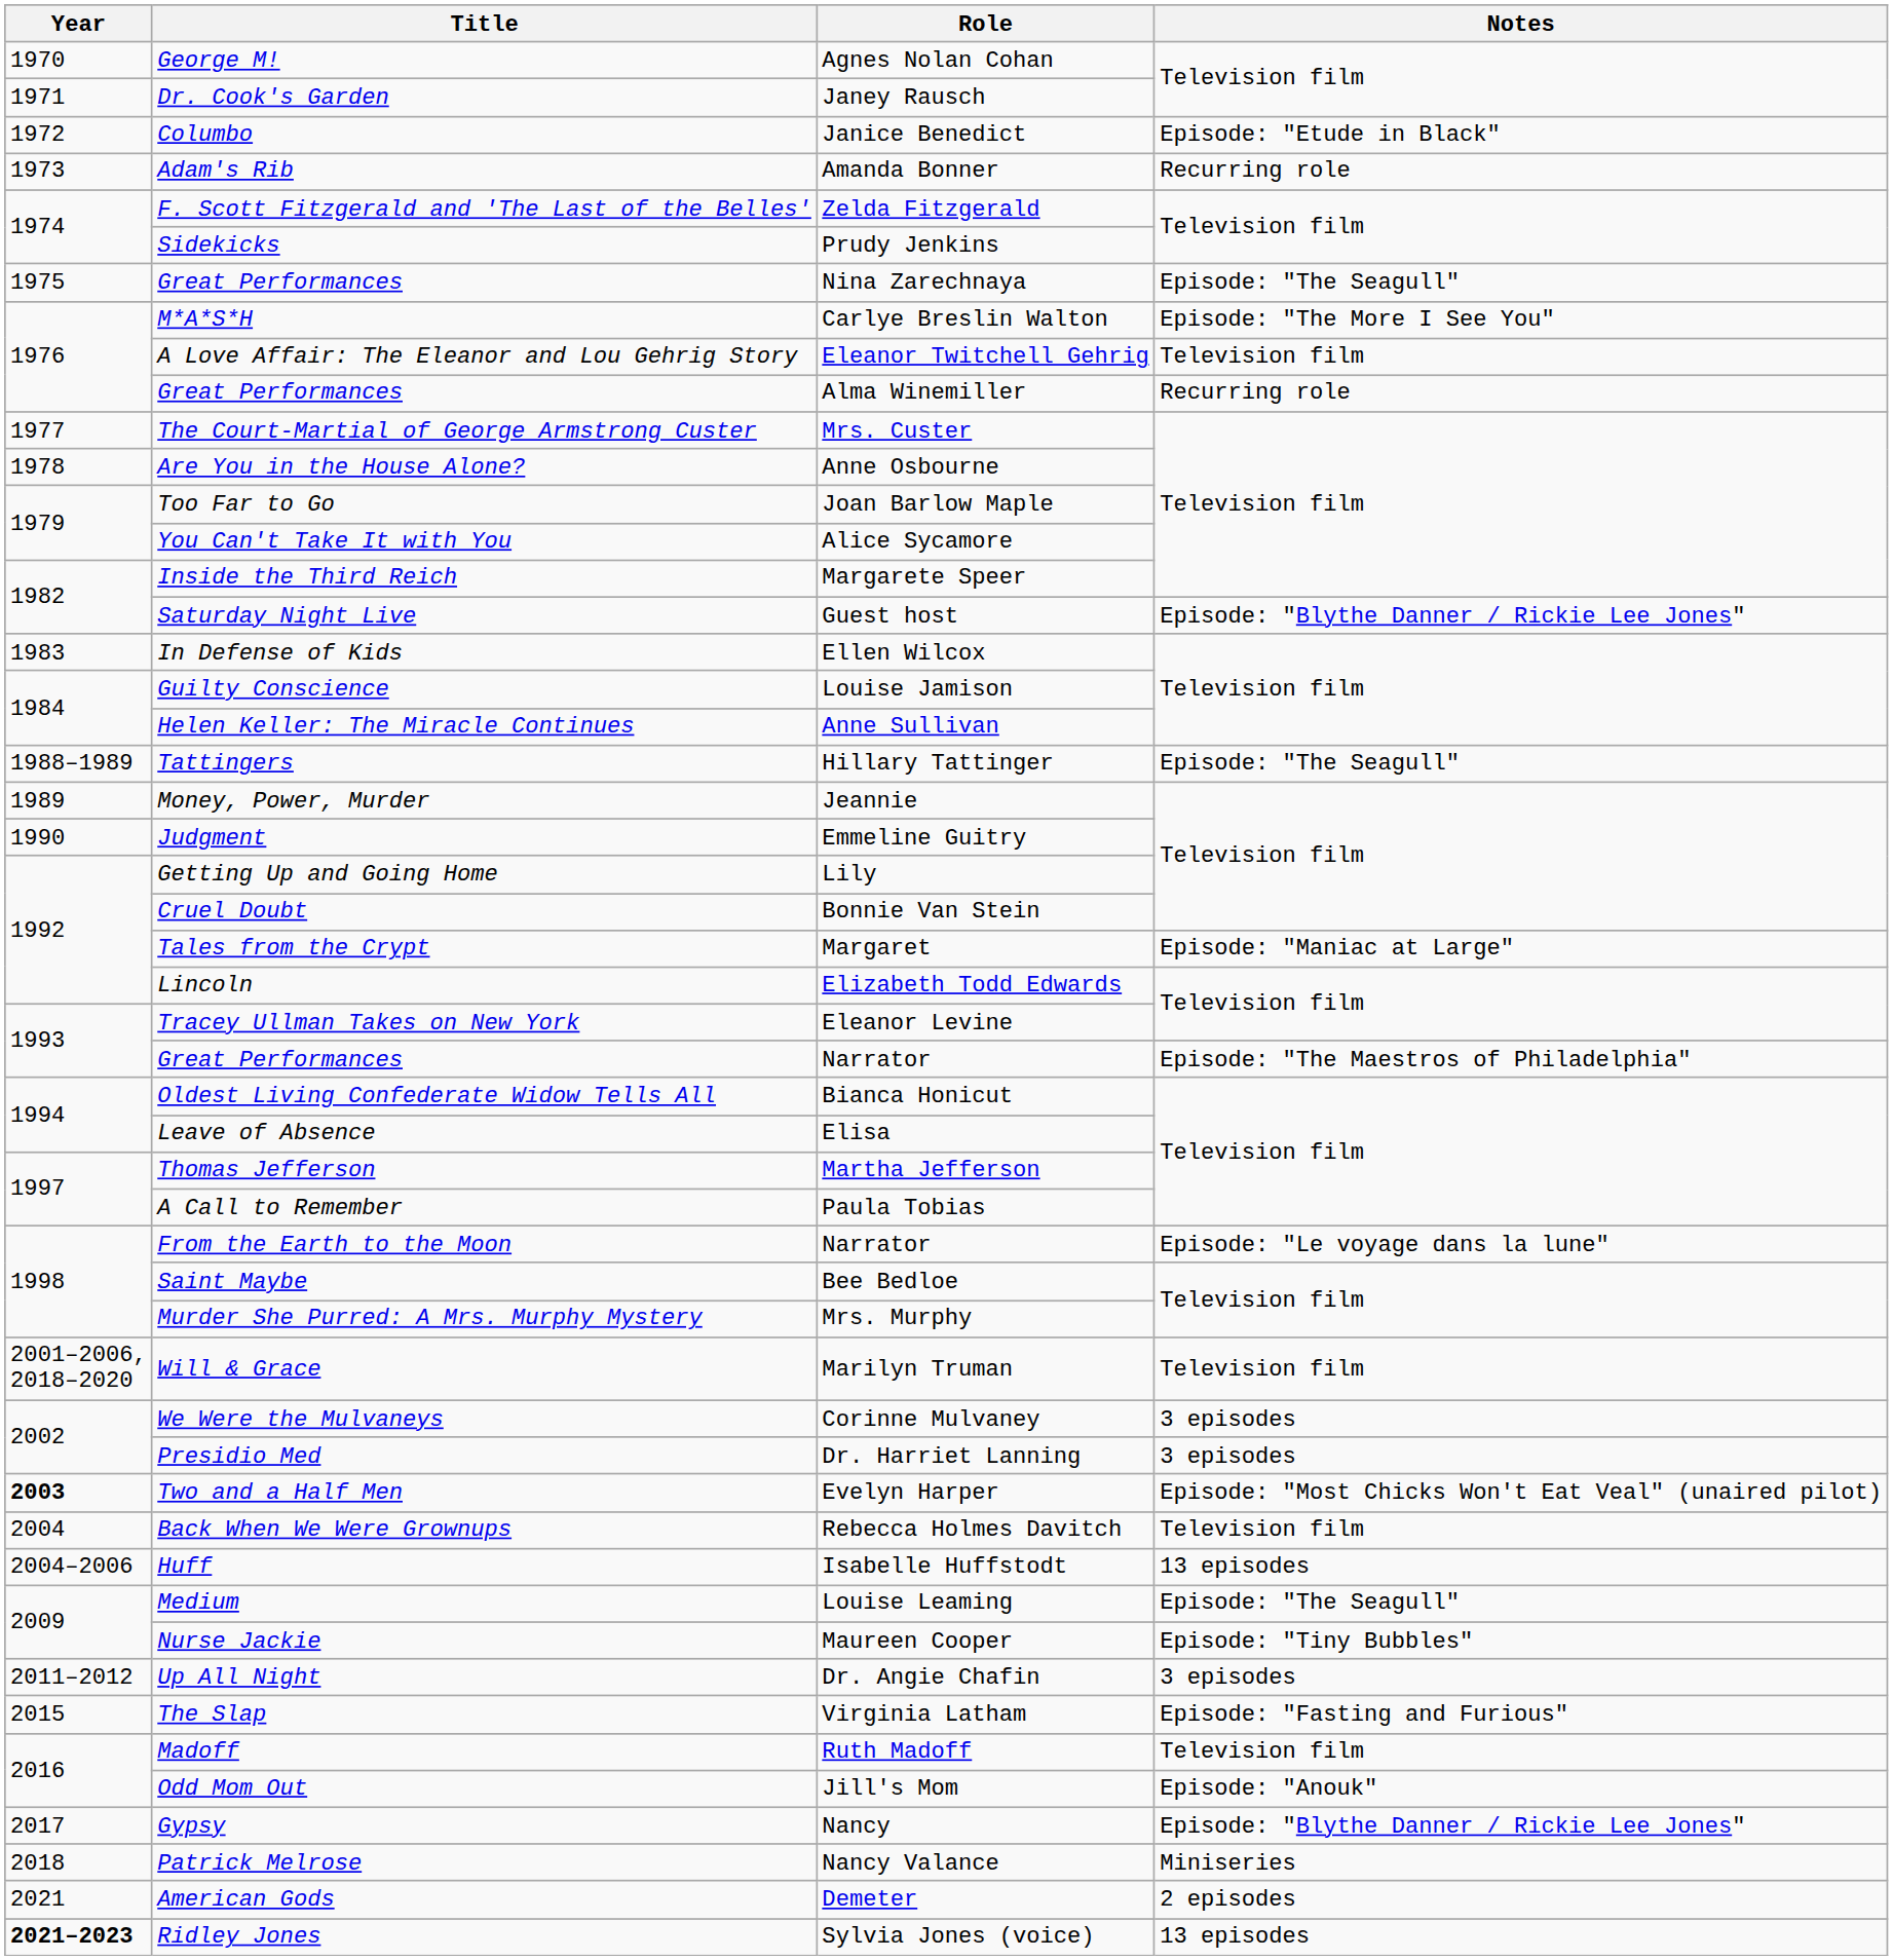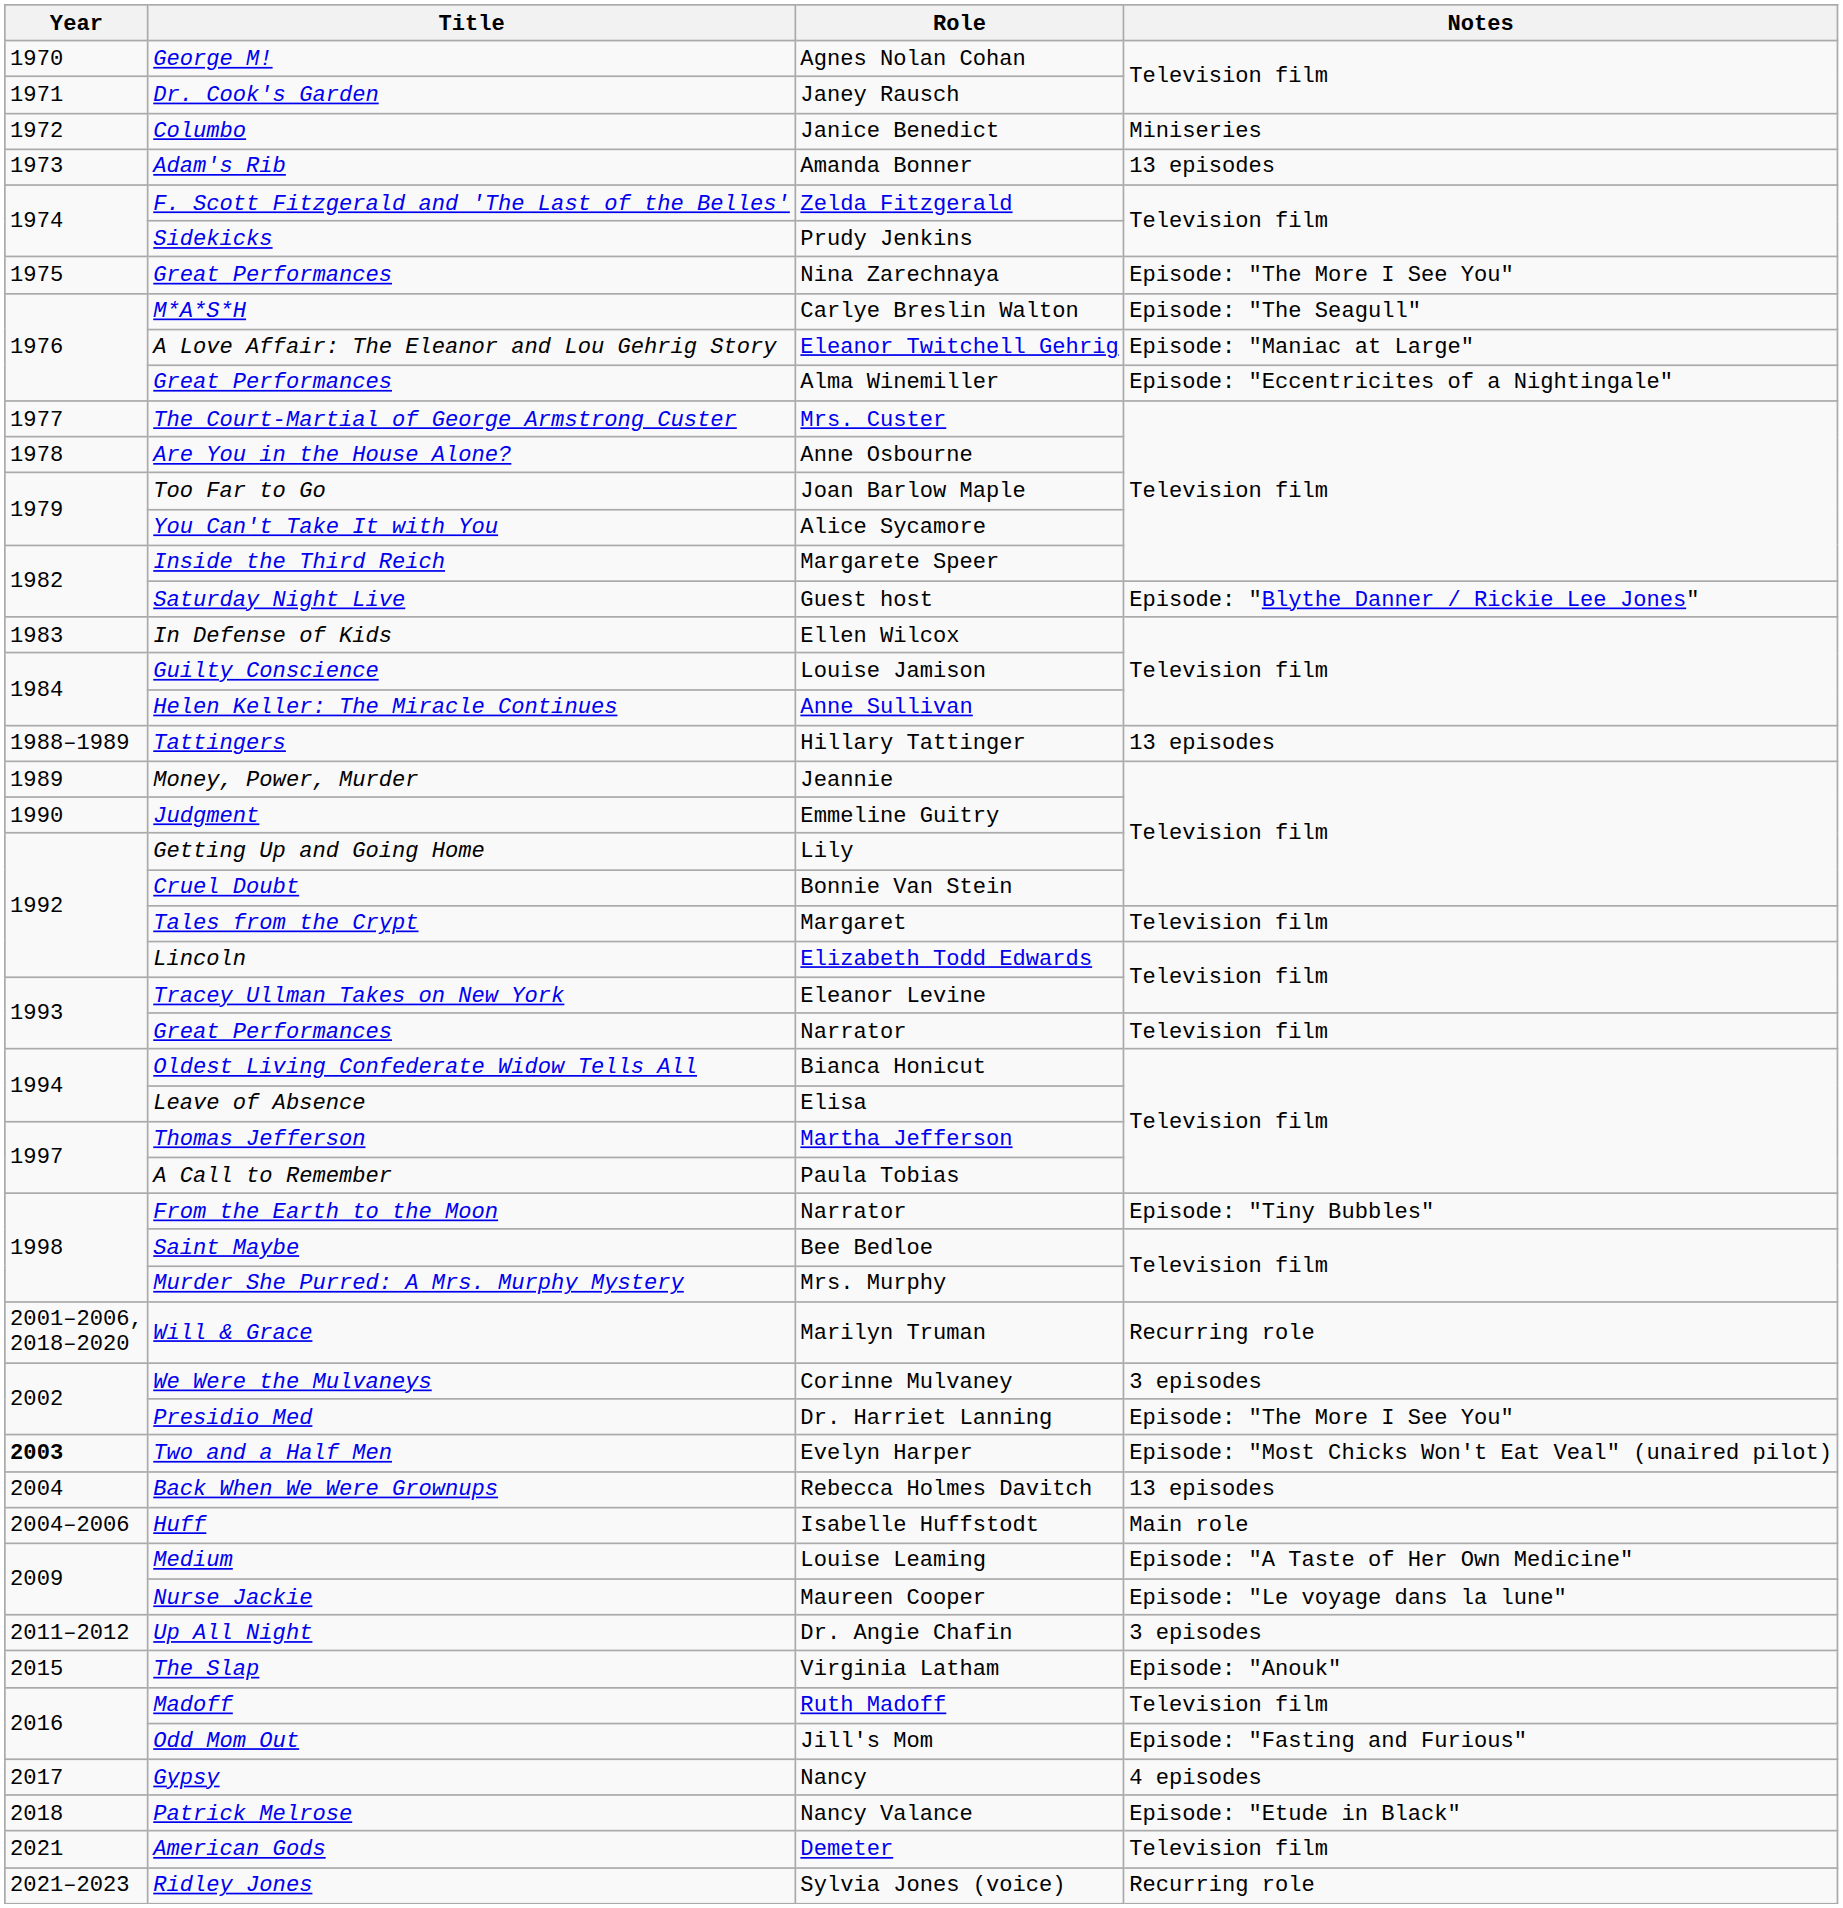Janice Benedict | Notes: Episode: "Etude in Black" -> Miniseries
Amanda Bonner | Notes: Recurring role -> 13 episodes
Nina Zarechnaya | Notes: Episode: "The Seagull" -> Episode: "The More I See You"
Carlye Breslin Walton | Notes: Episode: "The More I See You" -> Episode: "The Seagull"
Eleanor Twitchell Gehrig | Notes: Television film -> Episode: "Maniac at Large"
Alma Winemiller | Notes: Recurring role -> Episode: "Eccentricites of a Nightingale"
Hillary Tattinger | Notes: Episode: "The Seagull" -> 13 episodes
Margaret | Notes: Episode: "Maniac at Large" -> Television film
Great Performances / Narrator | Notes: Episode: "The Maestros of Philadelphia" -> Television film
From the Earth to the Moon / Narrator | Notes: Episode: "Le voyage dans la lune" -> Episode: "Tiny Bubbles"
Marilyn Truman | Notes: Television film -> Recurring role
Dr. Harriet Lanning | Notes: 3 episodes -> Episode: "The More I See You"
Rebecca Holmes Davitch | Notes: Television film -> 13 episodes
Isabelle Huffstodt | Notes: 13 episodes -> Main role
Louise Leaming | Notes: Episode: "The Seagull" -> Episode: "A Taste of Her Own Medicine"
Maureen Cooper | Notes: Episode: "Tiny Bubbles" -> Episode: "Le voyage dans la lune"
Virginia Latham | Notes: Episode: "Fasting and Furious" -> Episode: "Anouk"
Jill's Mom | Notes: Episode: "Anouk" -> Episode: "Fasting and Furious"
Nancy | Notes: Episode: "Blythe Danner / Rickie Lee Jones" -> 4 episodes
Nancy Valance | Notes: Miniseries -> Episode: "Etude in Black"
Demeter | Notes: 2 episodes -> Television film
Sylvia Jones (voice) | Year: bold -> normal
Sylvia Jones (voice) | Notes: 13 episodes -> Recurring role
